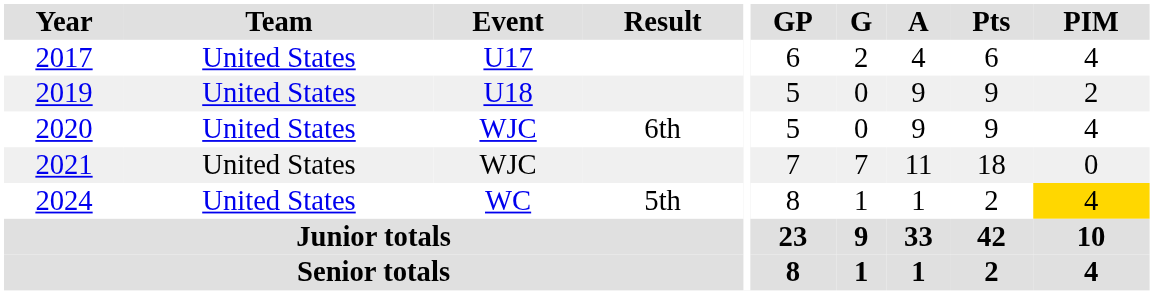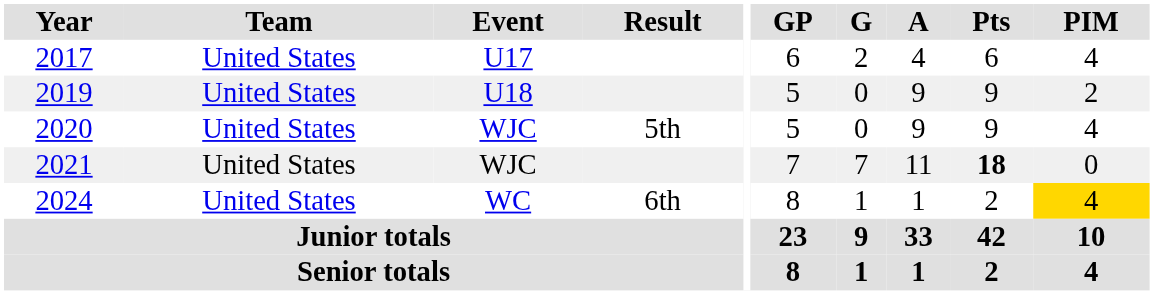2020 | Result: 6th -> 5th
2021 | Pts: normal -> bold
2024 | Result: 5th -> 6th
